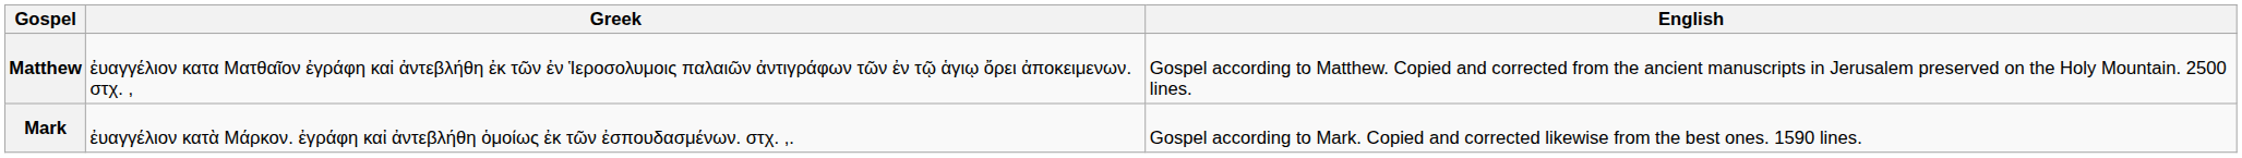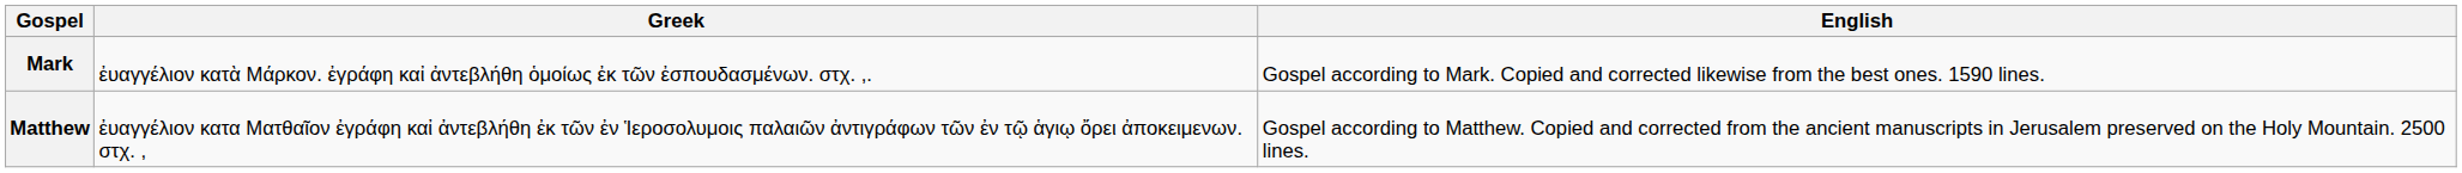rows swapped: Matthew <-> Mark
